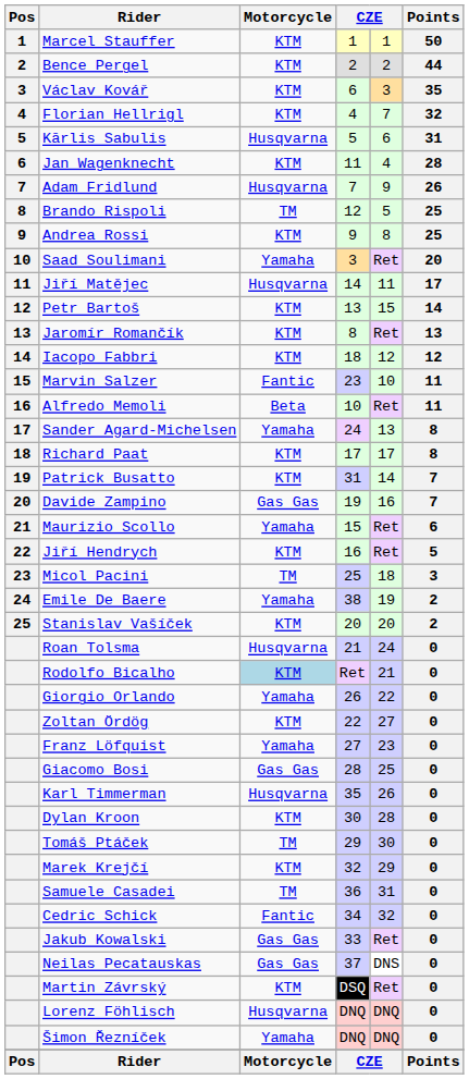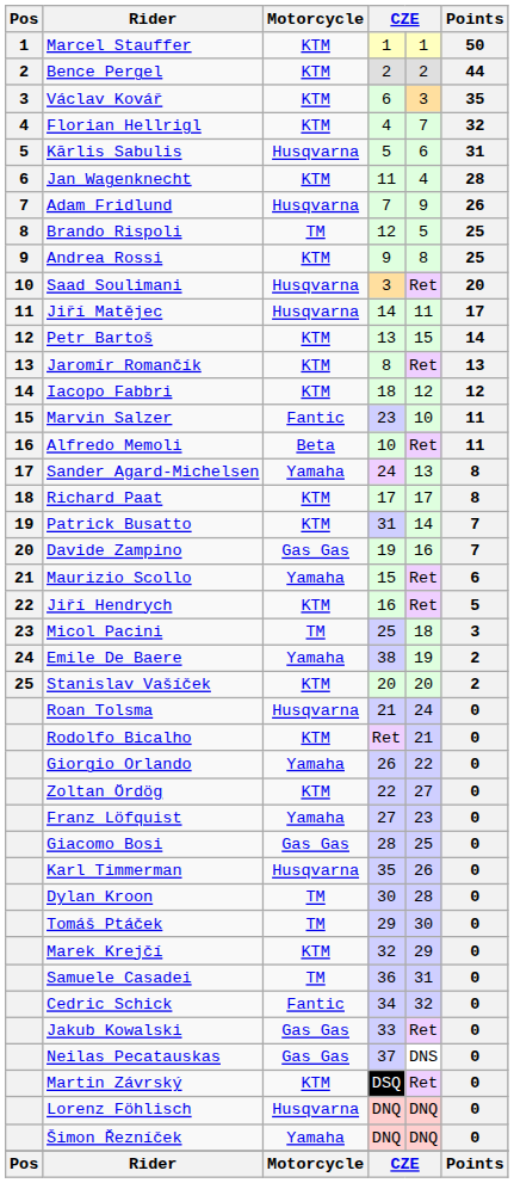Saad Soulimani | Motorcycle: Yamaha -> Husqvarna
Rodolfo Bicalho | Motorcycle: lightblue background -> no background
Dylan Kroon | Motorcycle: KTM -> TM
